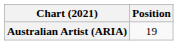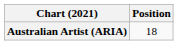Australian Artist (ARIA) | Position: 19 -> 18
